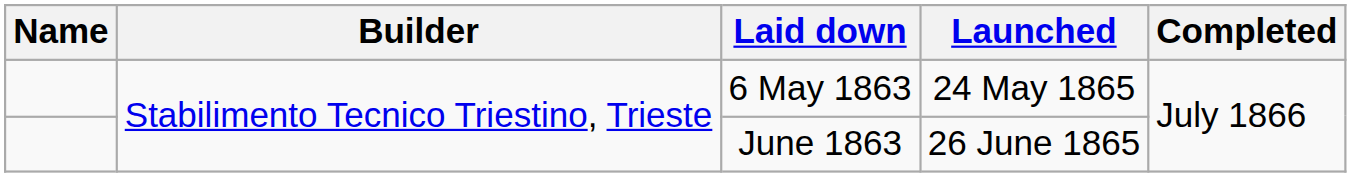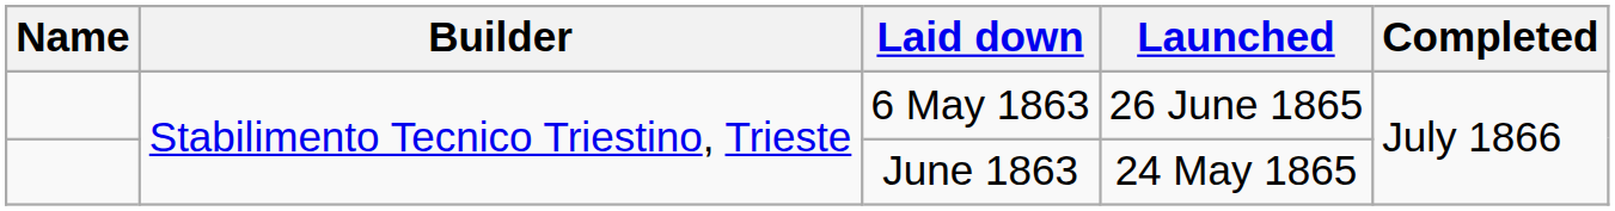6 May 1863 | Launched: 24 May 1865 -> 26 June 1865
June 1863 | Launched: 26 June 1865 -> 24 May 1865
